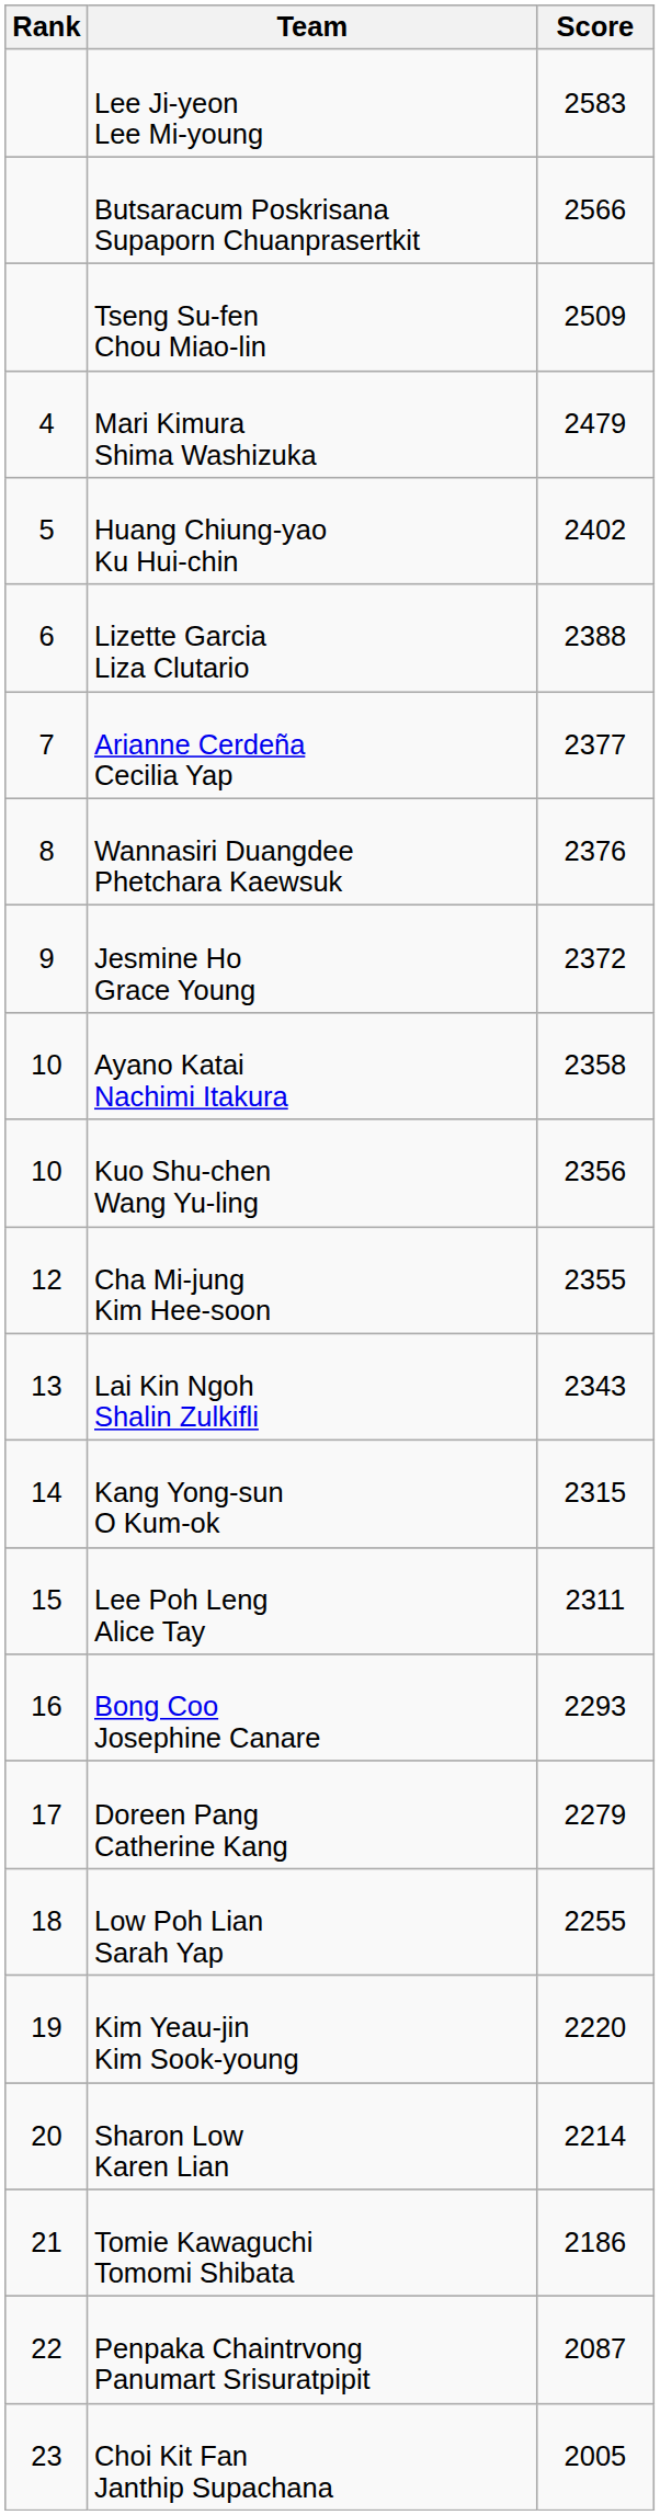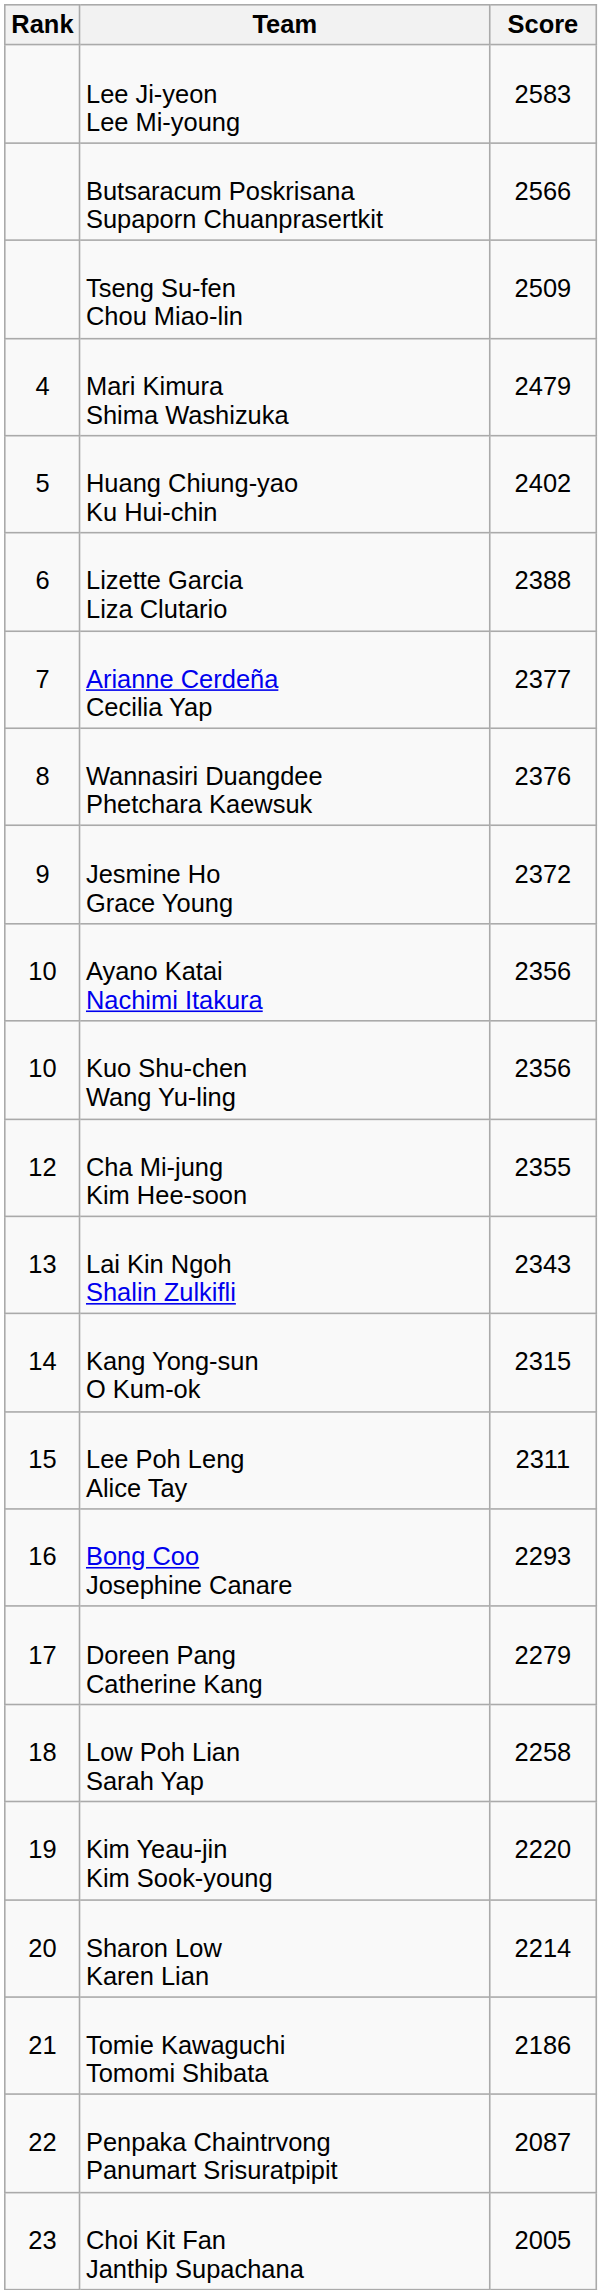Ayano Katai Nachimi Itakura | Score: 2358 -> 2356
Low Poh Lian Sarah Yap | Score: 2255 -> 2258
